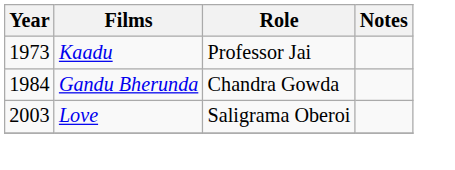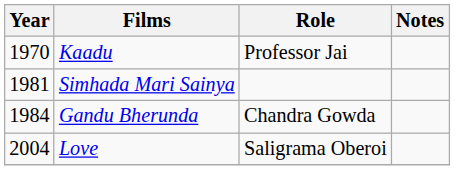Kaadu | Year: 1973 -> 1970
+ row: 1981 | Simhada Mari Sainya
Love | Year: 2003 -> 2004
